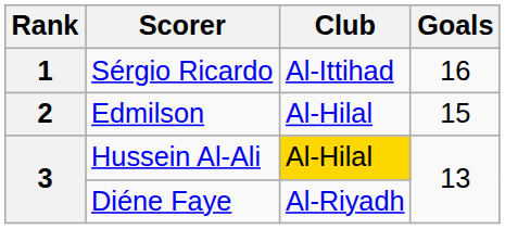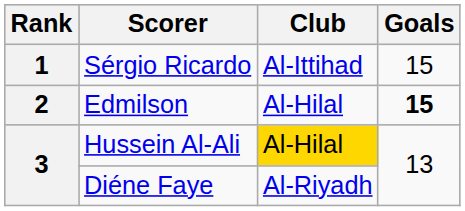Sérgio Ricardo | Goals: 16 -> 15
Edmilson | Goals: normal -> bold
